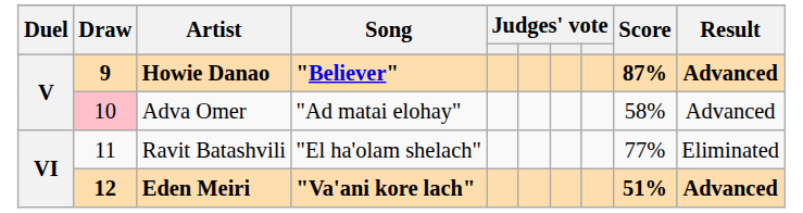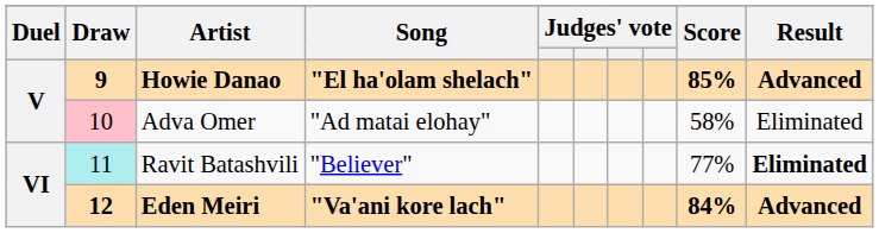Howie Danao | Song: "Believer" -> "El ha'olam shelach"
Howie Danao | Score: 87% -> 85%
Adva Omer | Result: Advanced -> Eliminated
Ravit Batashvili | Draw: no background -> paleturquoise background
Ravit Batashvili | Song: "El ha'olam shelach" -> "Believer"
Ravit Batashvili | Result: normal -> bold
Eden Meiri | Score: 51% -> 84%
